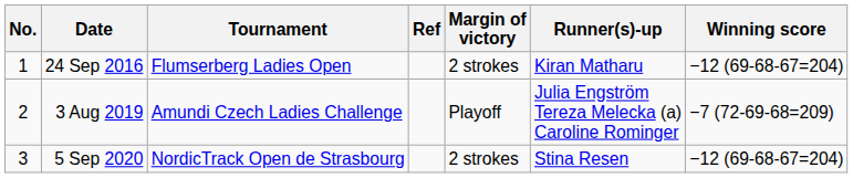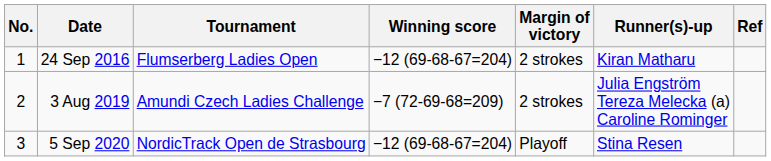columns swapped: Winning score <-> Ref
3 Aug 2019 | Margin of victory: Playoff -> 2 strokes
5 Sep 2020 | Margin of victory: 2 strokes -> Playoff
